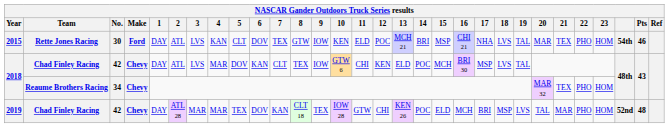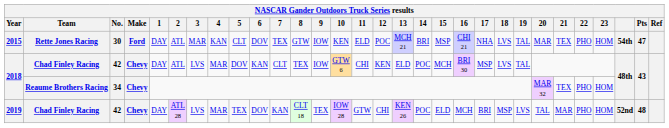2015 | 3: LVS -> MAR
2015 | Pts: 46 -> 47
2019 | 3: MAR -> LVS
